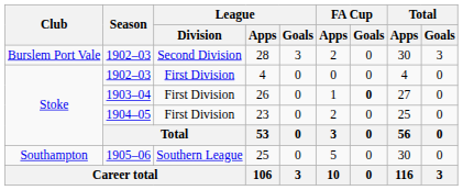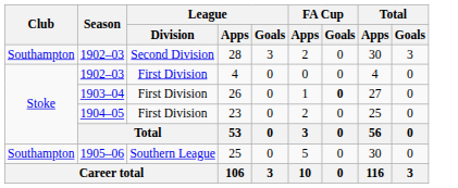28 | Club: Burslem Port Vale -> Southampton
